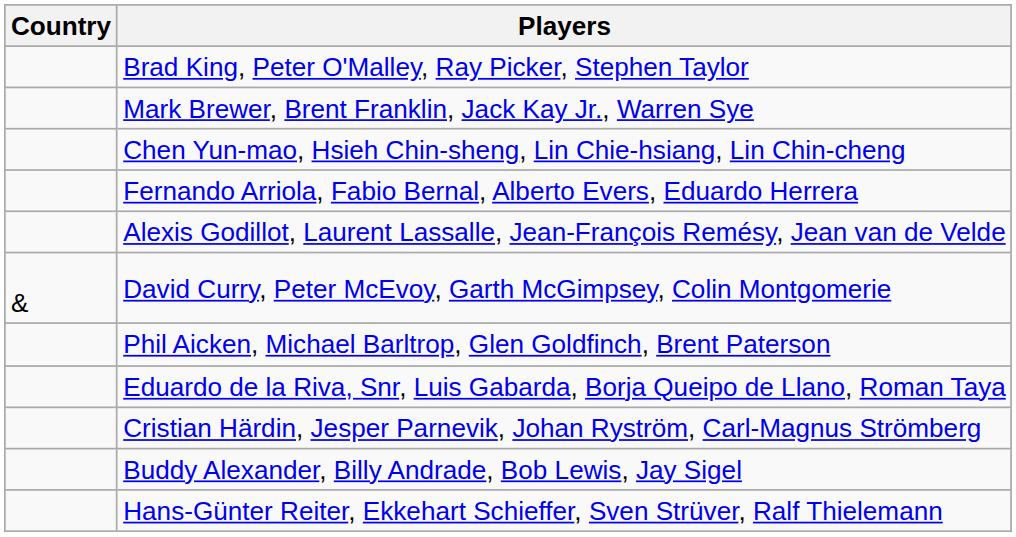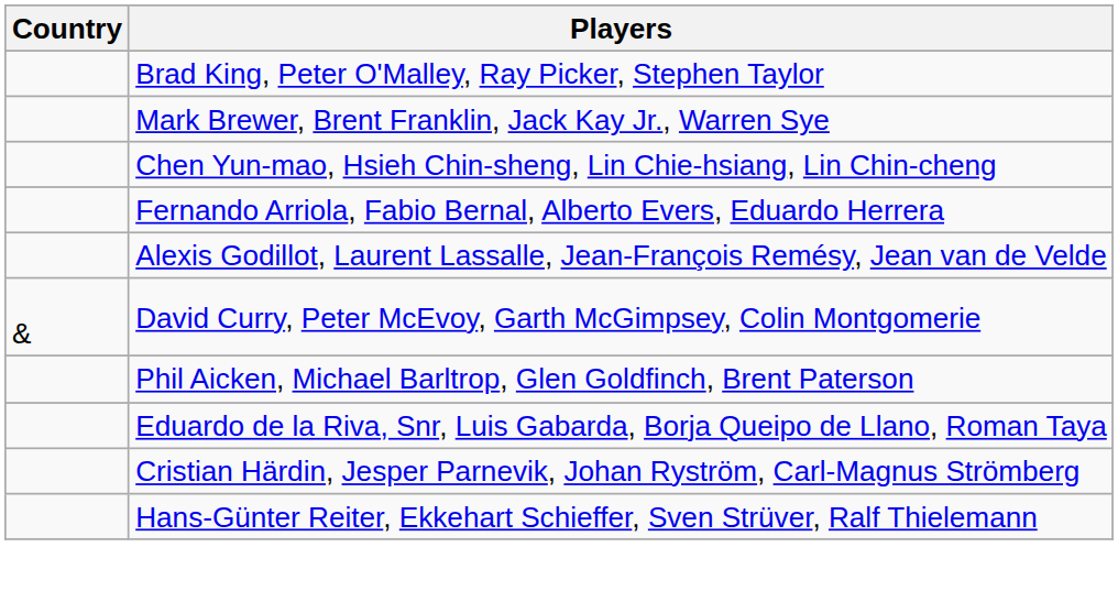- row: Buddy Alexander, Billy Andrade, Bob Lewis, Jay Sigel
